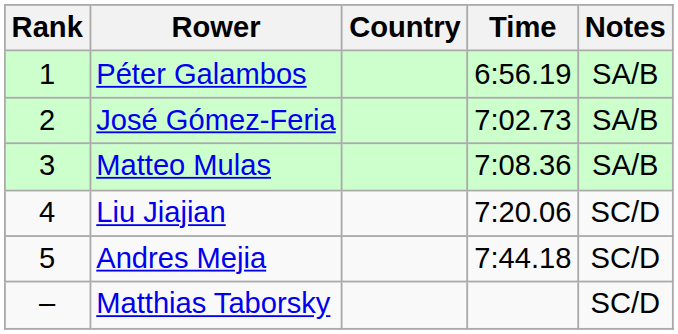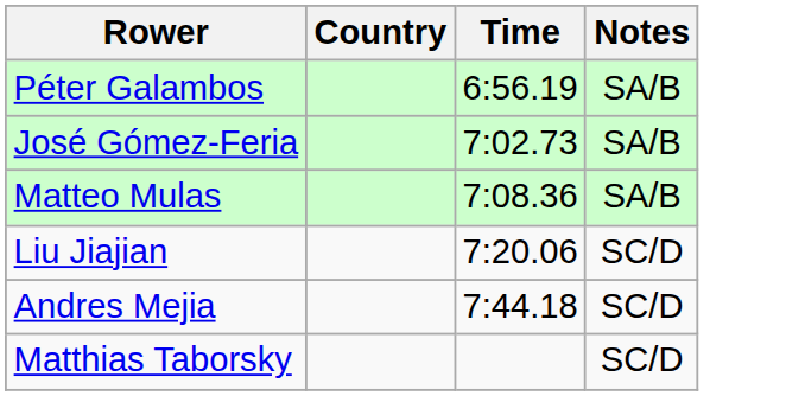- column: Rank | 1 | 2 | 3 | 4 | 5 | –
